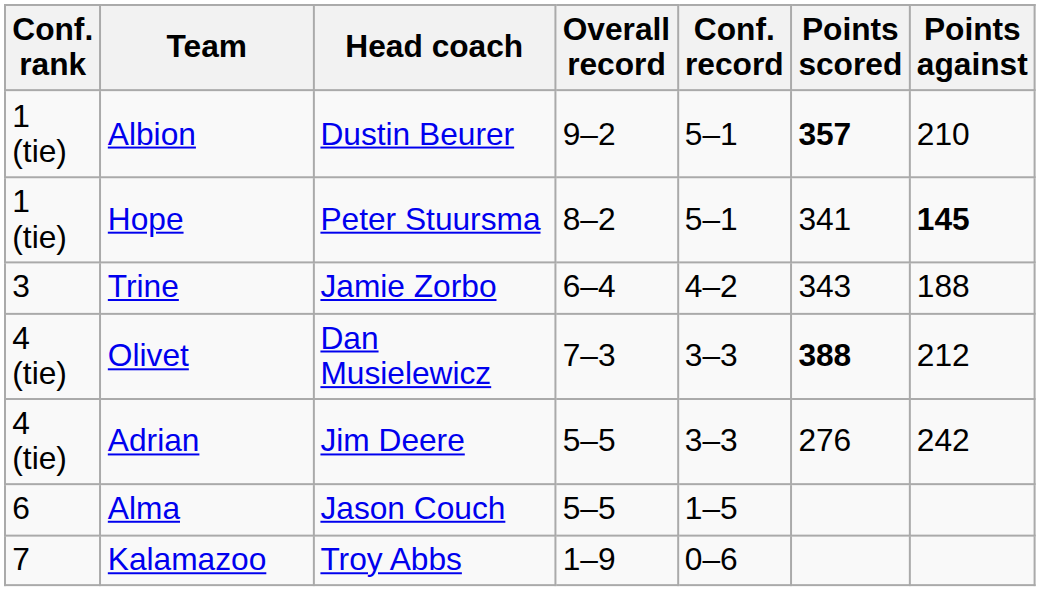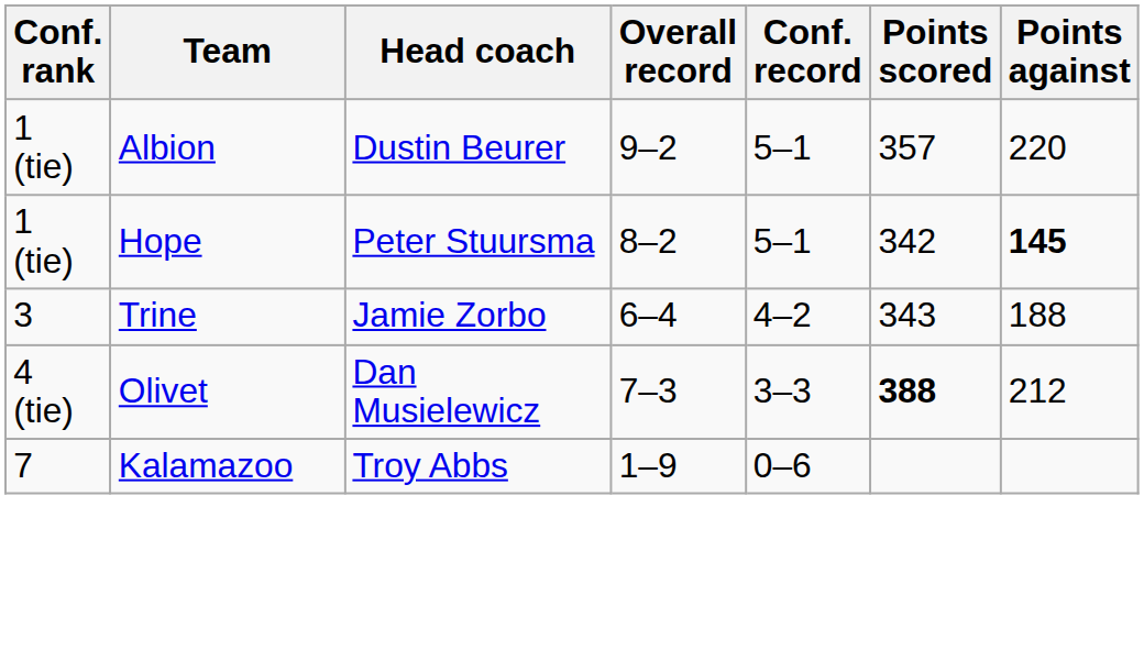Albion | Points scored: bold -> normal
Albion | Points against: 210 -> 220
Hope | Points scored: 341 -> 342
- row: 4 (tie) | Adrian | Jim Deere | 5–5 | 3–3 | 276 | 242
- row: 6 | Alma | Jason Couch | 5–5 | 1–5
